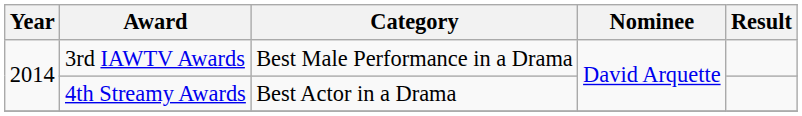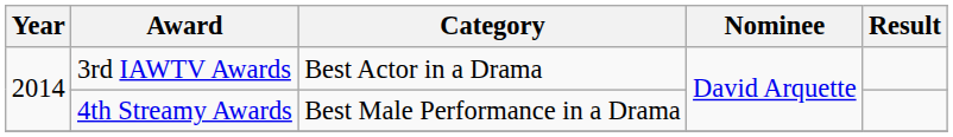3rd IAWTV Awards | Category: Best Male Performance in a Drama -> Best Actor in a Drama
4th Streamy Awards | Category: Best Actor in a Drama -> Best Male Performance in a Drama
